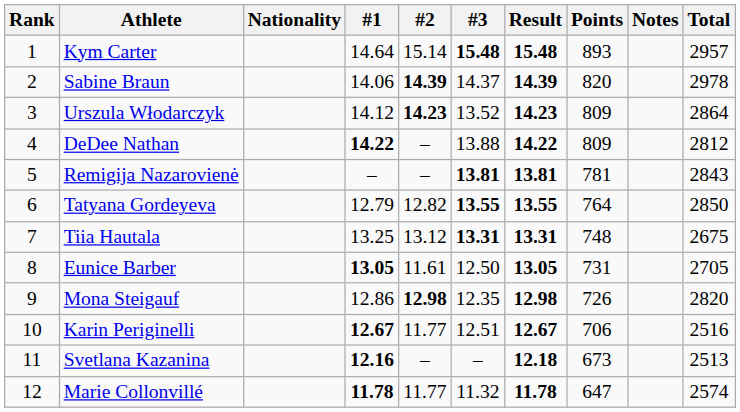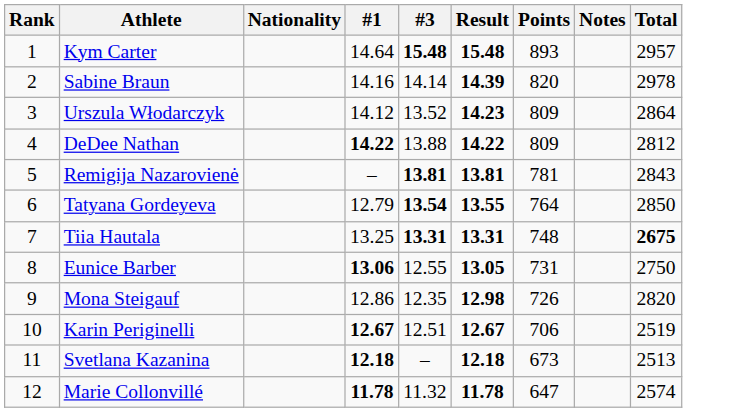- column: #2 | 15.14 | 14.39 | 14.23 | – | – | 12.82 | 13.12 | 11.61 | 12.98 | 11.77 | – | 11.77
Sabine Braun | #1: 14.06 -> 14.16
Sabine Braun | #3: 14.37 -> 14.14
Tatyana Gordeyeva | #3: 13.55 -> 13.54
Tiia Hautala | Total: normal -> bold
Eunice Barber | #1: 13.05 -> 13.06
Eunice Barber | #3: 12.50 -> 12.55
Eunice Barber | Total: 2705 -> 2750
Karin Periginelli | Total: 2516 -> 2519
Svetlana Kazanina | #1: 12.16 -> 12.18
